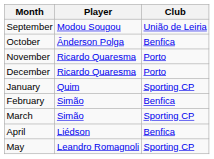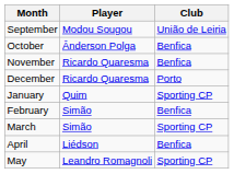November | Club: Porto -> Benfica
